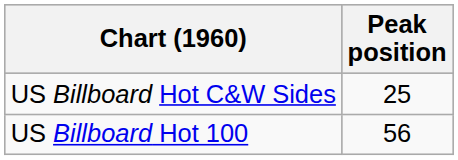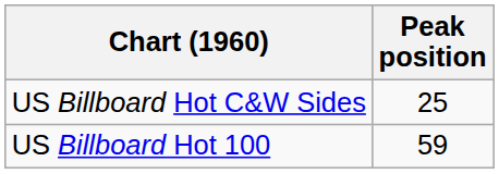US Billboard Hot 100 | Peak position: 56 -> 59
